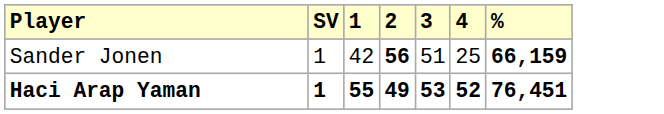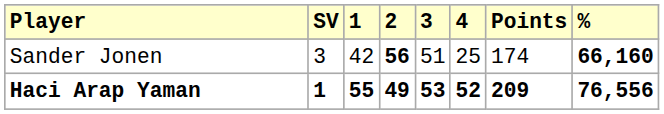+ column: Points | 174 | 209
Sander Jonen | SV: 1 -> 3
Sander Jonen | %: 66,159 -> 66,160
Haci Arap Yaman | %: 76,451 -> 76,556
